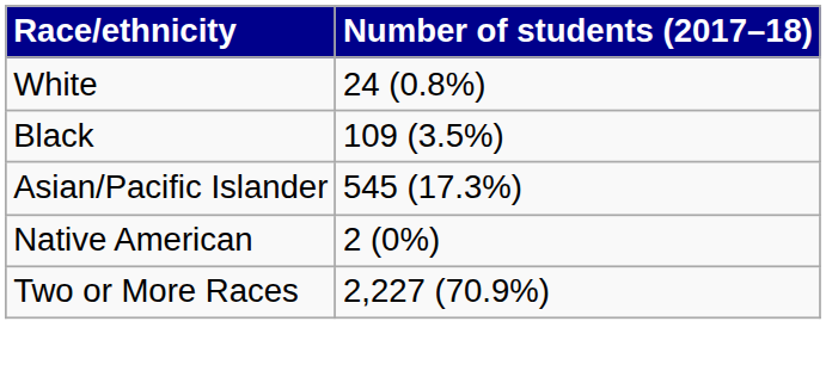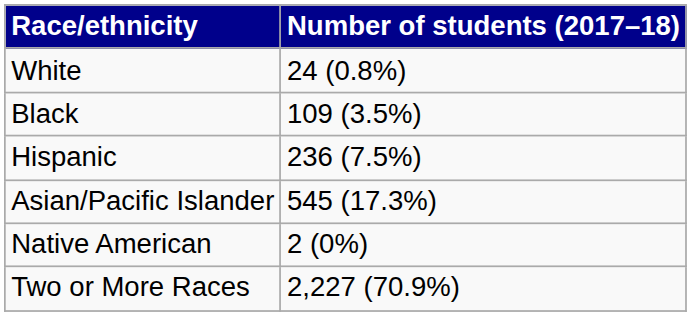+ row: Hispanic | 236 (7.5%)
